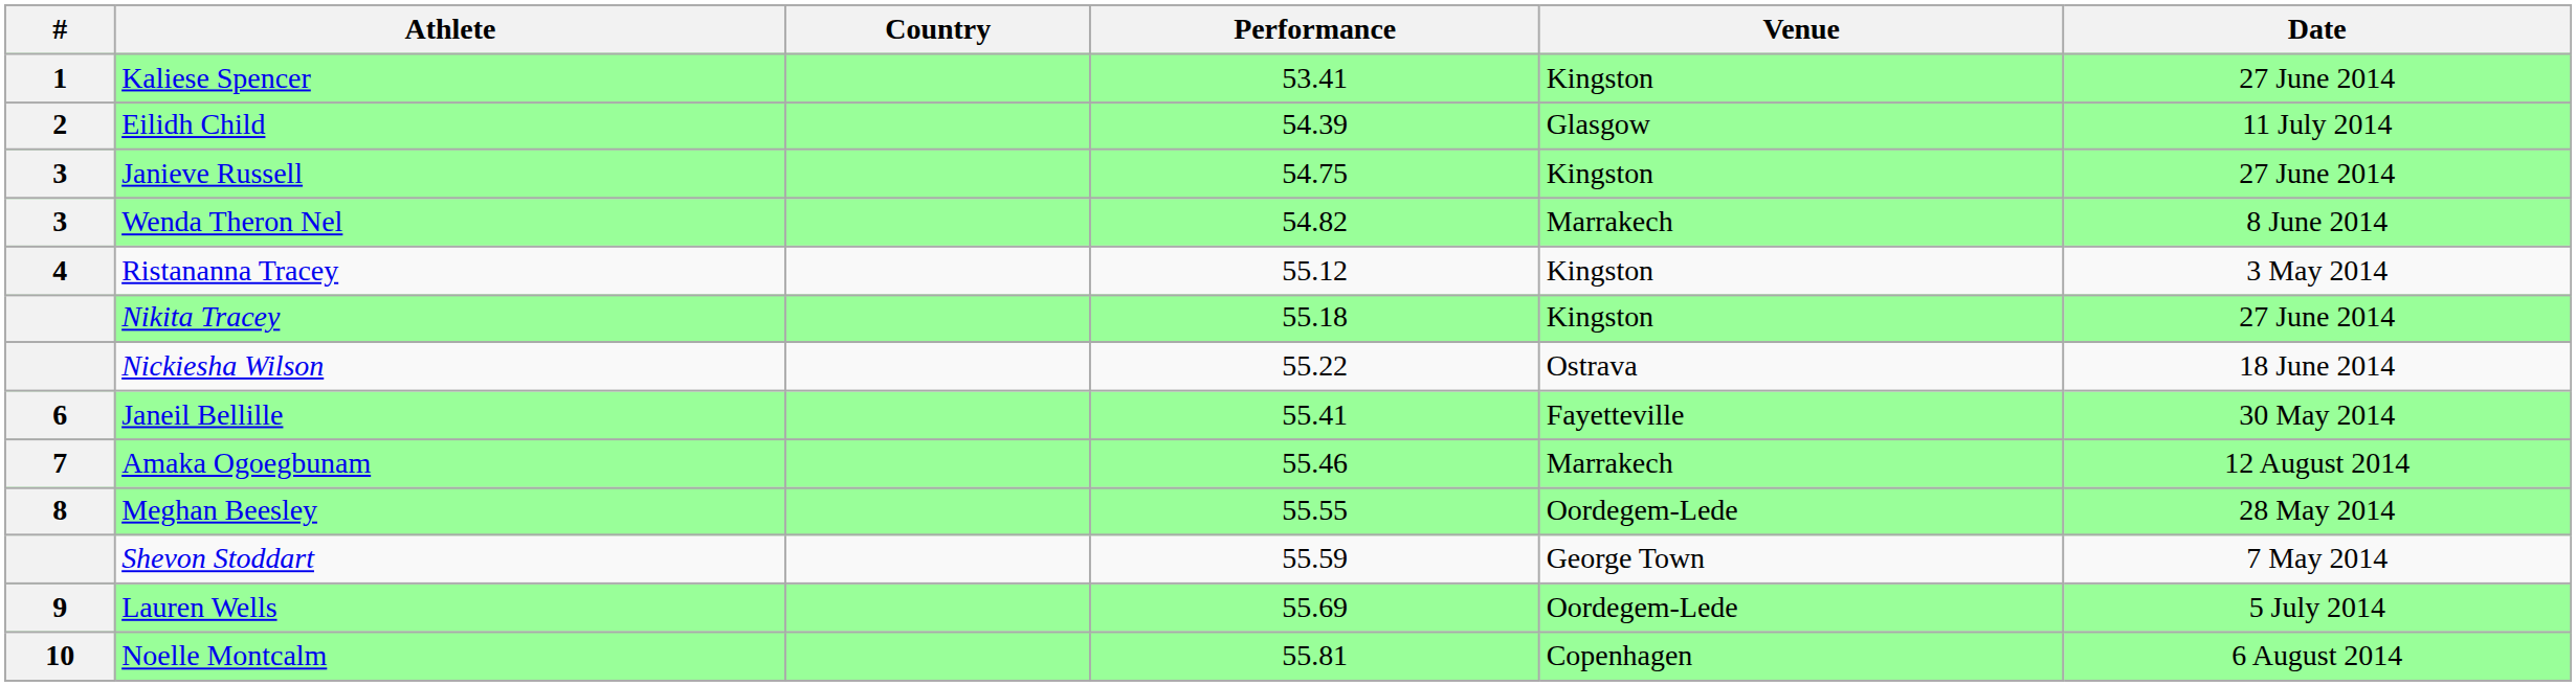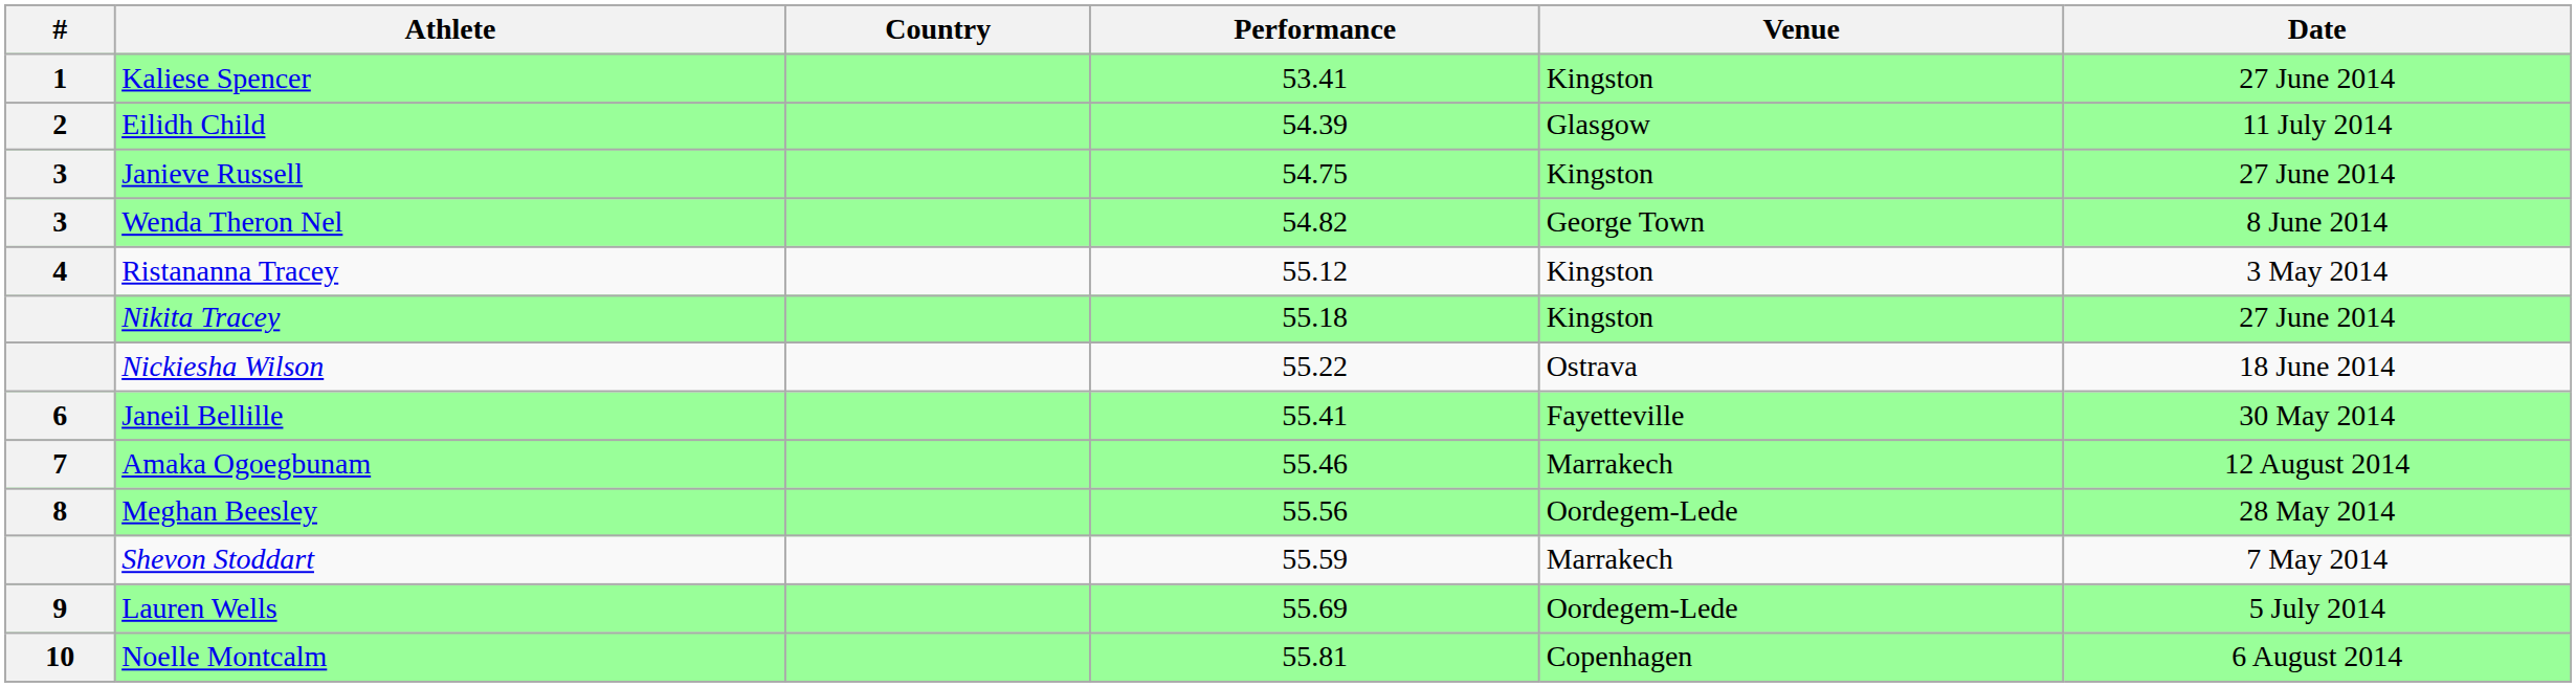Wenda Theron Nel | Venue: Marrakech -> George Town
Meghan Beesley | Performance: 55.55 -> 55.56
Shevon Stoddart | Venue: George Town -> Marrakech
